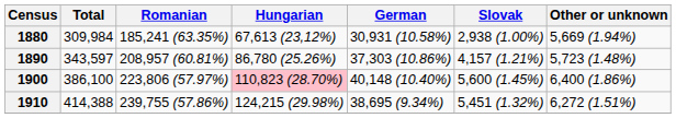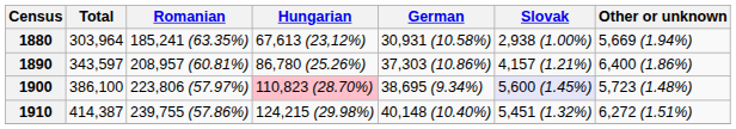1880 | Total: 309,984 -> 303,964
1890 | Other or unknown: 5,723 (1.48%) -> 6,400 (1.86%)
1900 | German: 40,148 (10.40%) -> 38,695 (9.34%)
1900 | Slovak: no background -> lavender background
1900 | Other or unknown: 6,400 (1.86%) -> 5,723 (1.48%)
1910 | Total: 414,388 -> 414,387
1910 | German: 38,695 (9.34%) -> 40,148 (10.40%)
